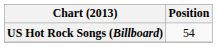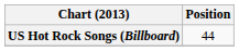US Hot Rock Songs (Billboard) | Position: 54 -> 44
